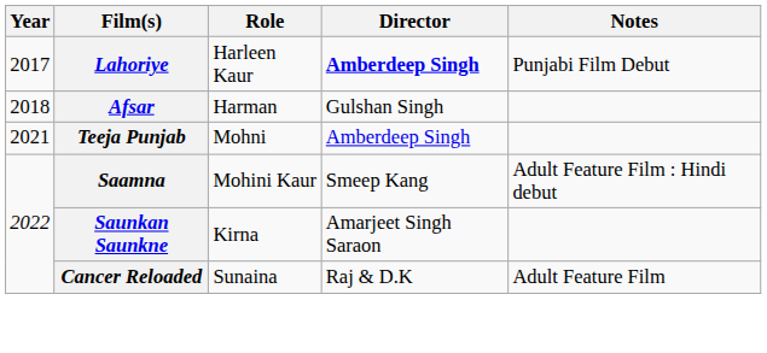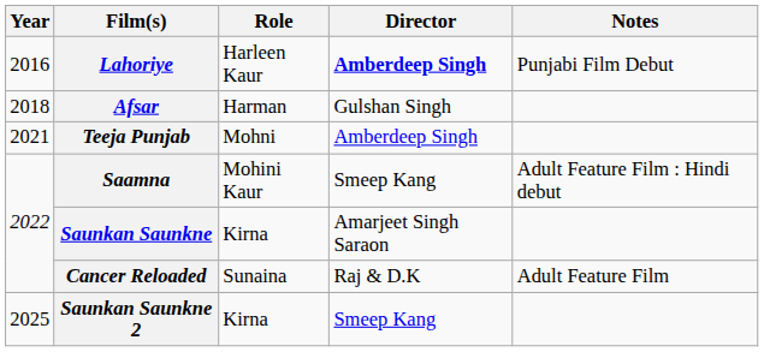Lahoriye | Year: 2017 -> 2016
+ row: 2025 | Saunkan Saunkne 2 | Kirna | Smeep Kang
